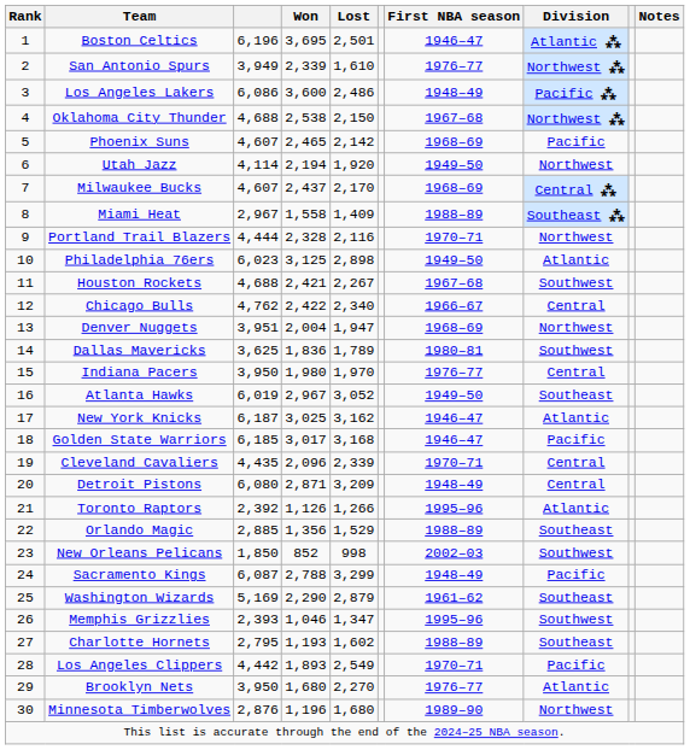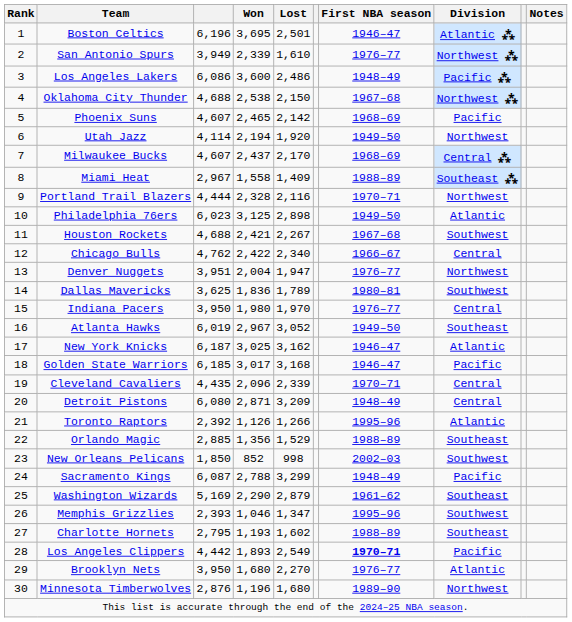Denver Nuggets | First NBA season: 1968–69 -> 1976–77
Los Angeles Clippers | First NBA season: normal -> bold
